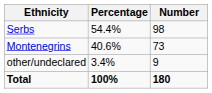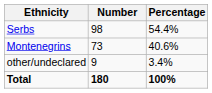columns swapped: Number <-> Percentage
